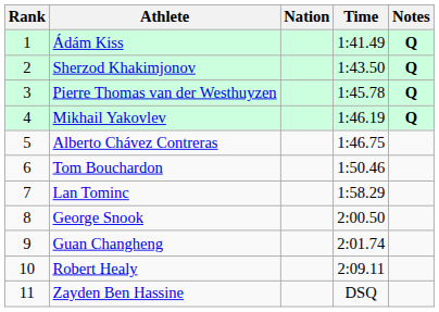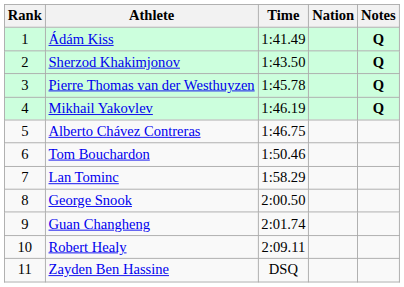columns swapped: Nation <-> Time
